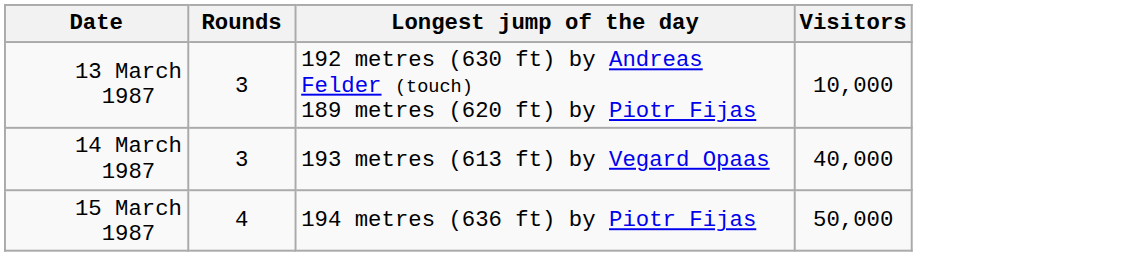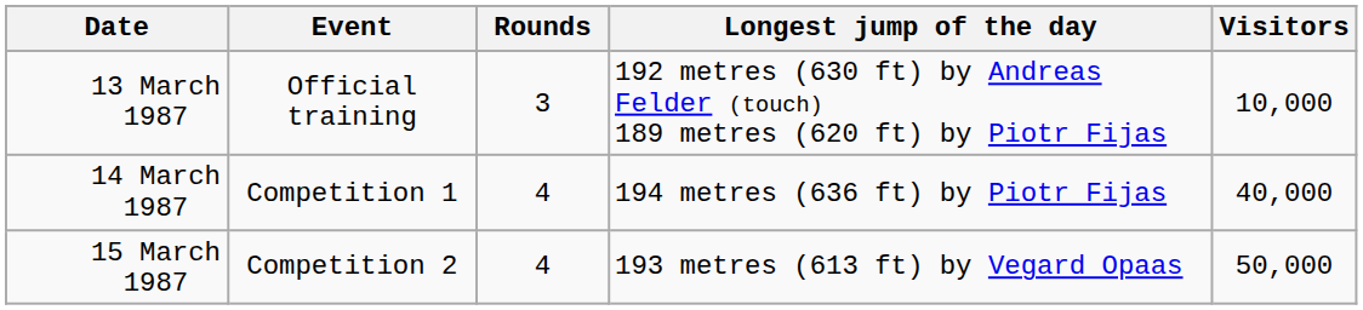+ column: Event | Official training | Competition 1 | Competition 2
14 March 1987 | Rounds: 3 -> 4
14 March 1987 | Longest jump of the day: 193 metres (613 ft) by Vegard Opaas -> 194 metres (636 ft) by Piotr Fijas
15 March 1987 | Longest jump of the day: 194 metres (636 ft) by Piotr Fijas -> 193 metres (613 ft) by Vegard Opaas
